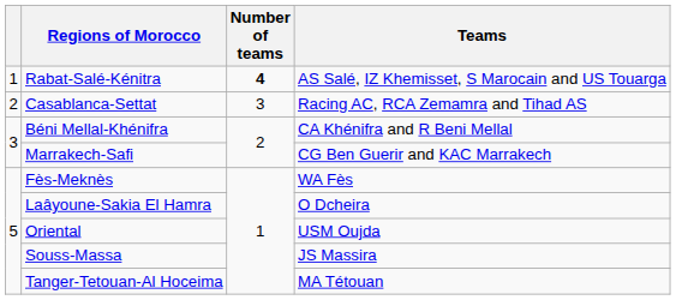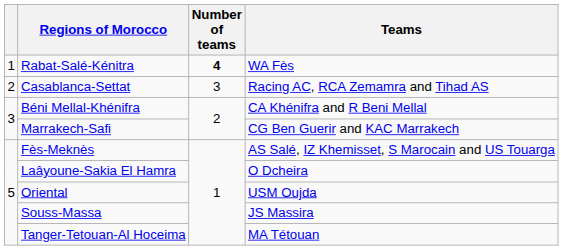Rabat-Salé-Kénitra | Teams: AS Salé, IZ Khemisset, S Marocain and US Touarga -> WA Fès
Fès-Meknès | Teams: WA Fès -> AS Salé, IZ Khemisset, S Marocain and US Touarga
